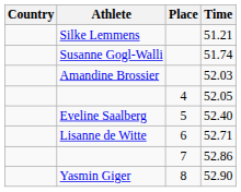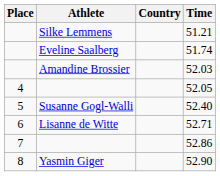columns swapped: Place <-> Country
51.74 | Athlete: Susanne Gogl-Walli -> Eveline Saalberg
52.40 | Athlete: Eveline Saalberg -> Susanne Gogl-Walli
